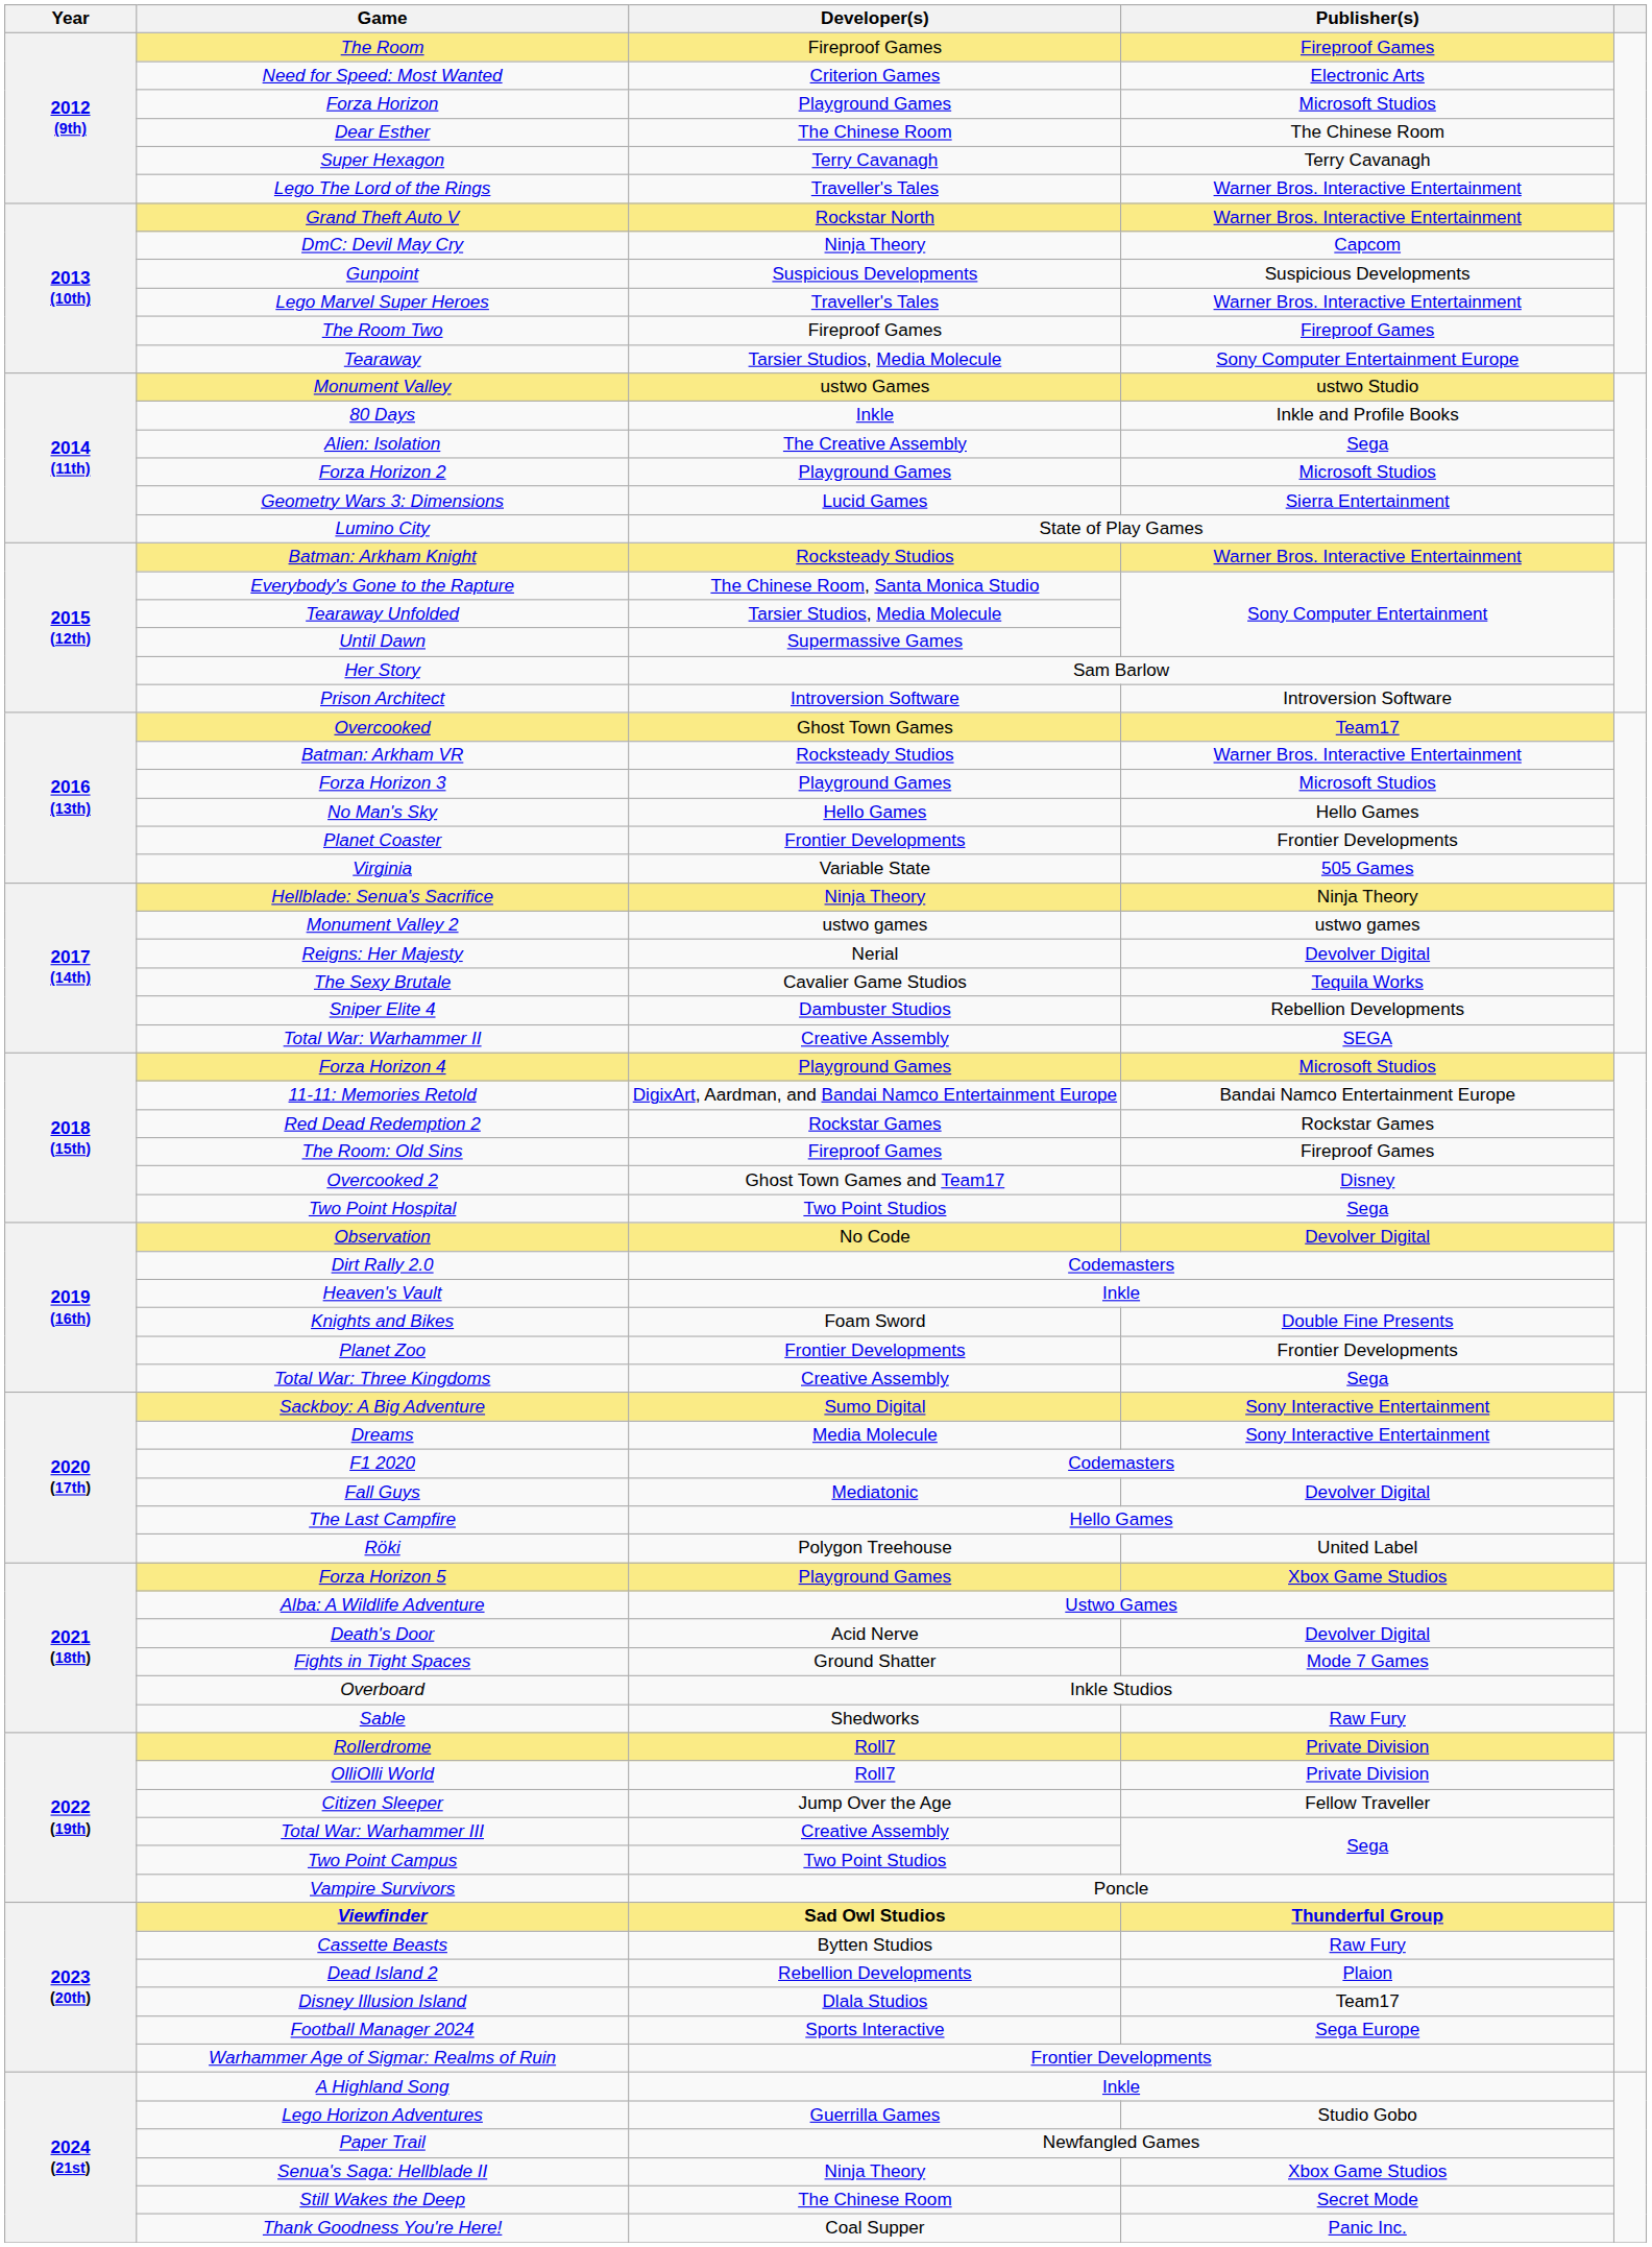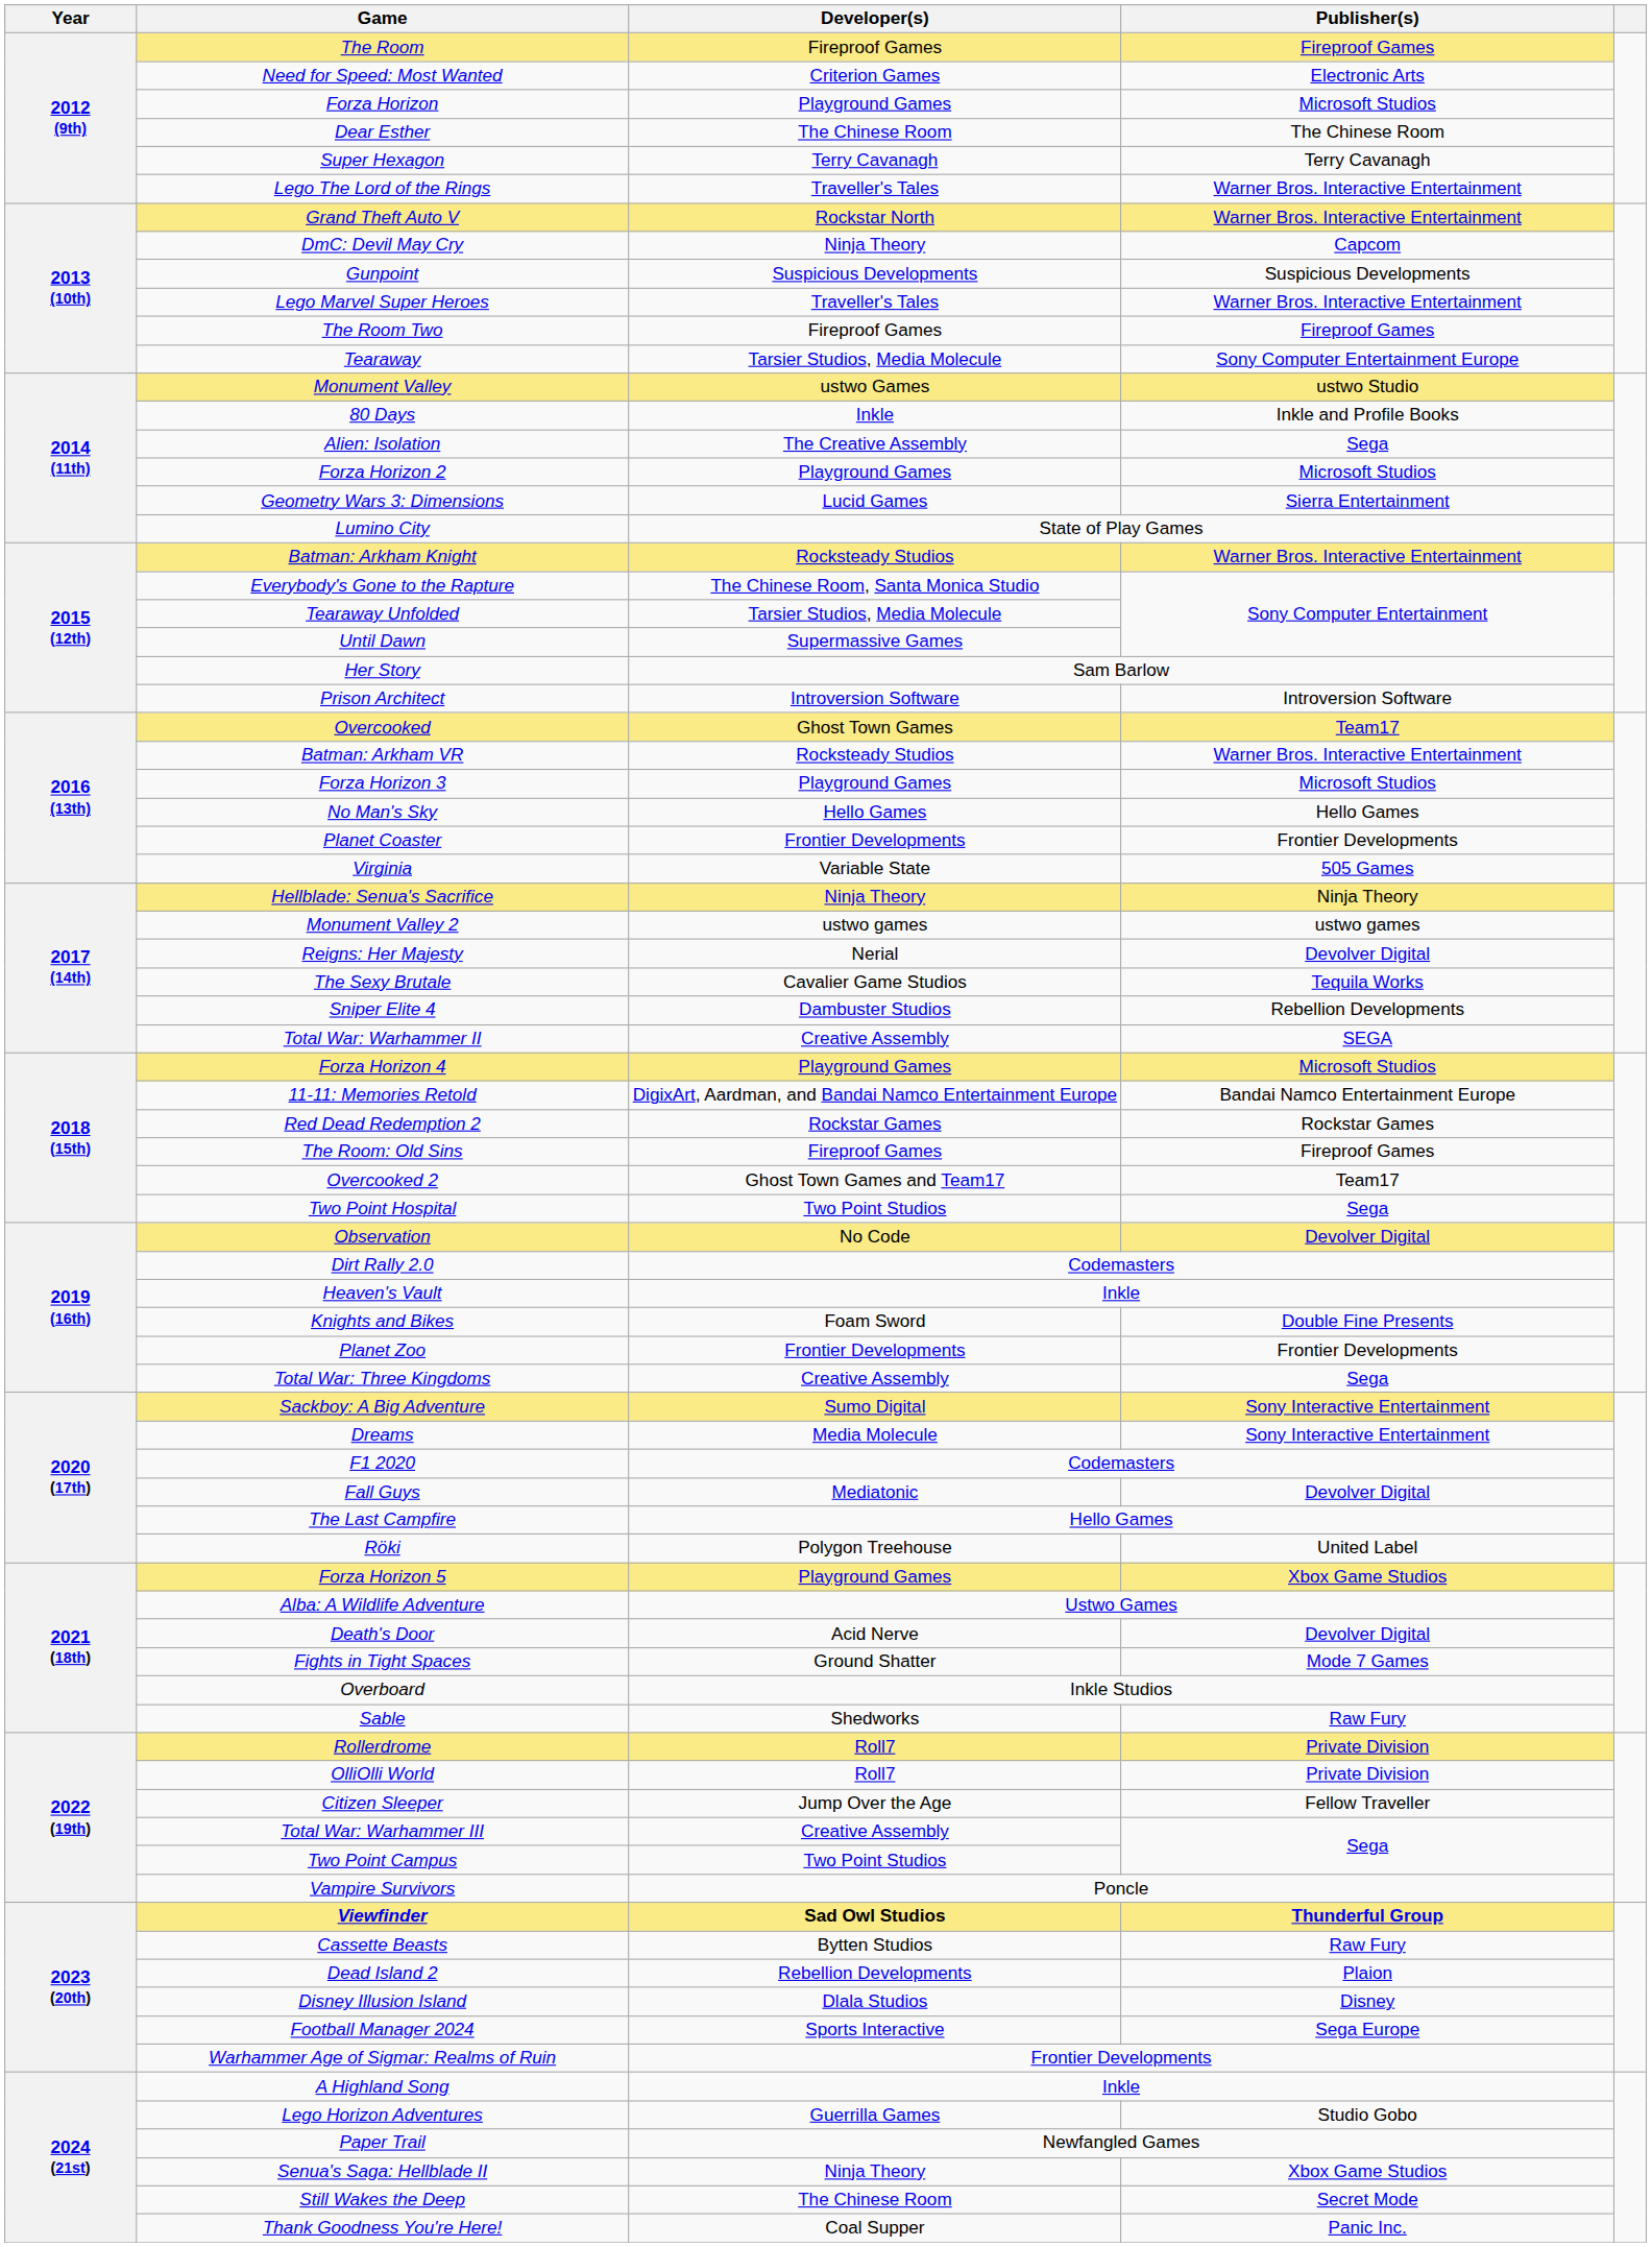Overcooked 2 | Publisher(s): Disney -> Team17
Disney Illusion Island | Publisher(s): Team17 -> Disney
